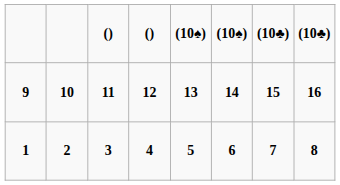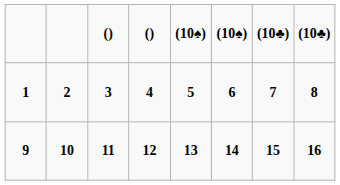rows swapped: 1 <-> 9
